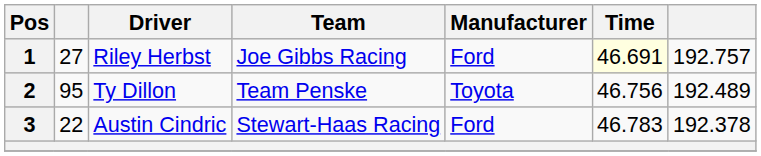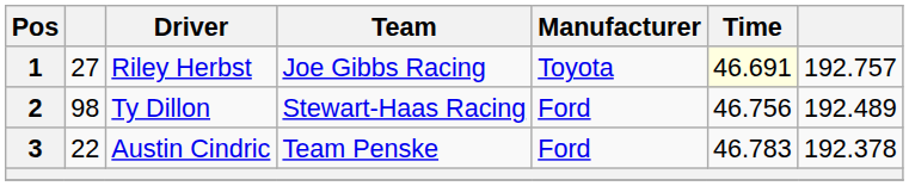1 | Manufacturer: Ford -> Toyota
2 | column 2: 95 -> 98
2 | Team: Team Penske -> Stewart-Haas Racing
2 | Manufacturer: Toyota -> Ford
3 | Team: Stewart-Haas Racing -> Team Penske
